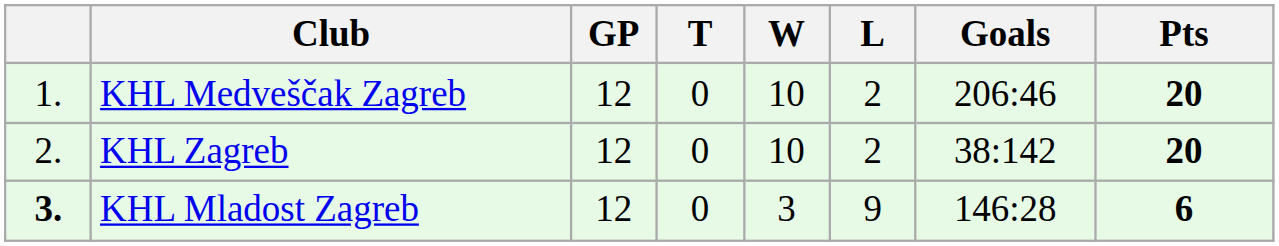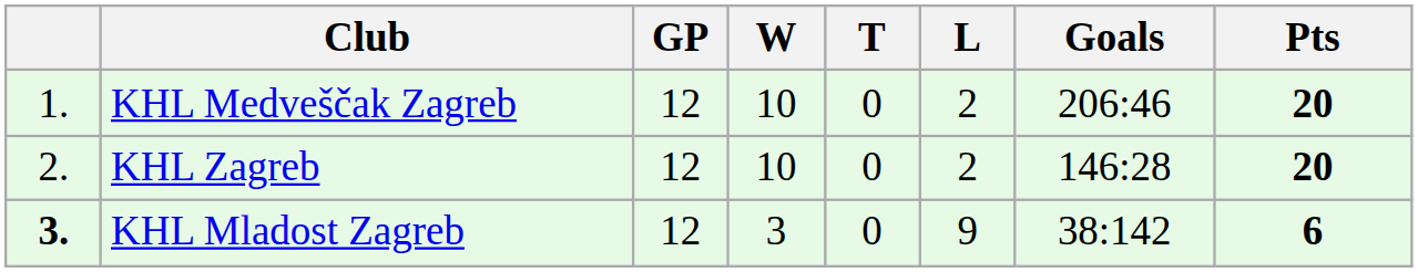columns swapped: W <-> T
KHL Zagreb | Goals: 38:142 -> 146:28
KHL Mladost Zagreb | Goals: 146:28 -> 38:142
